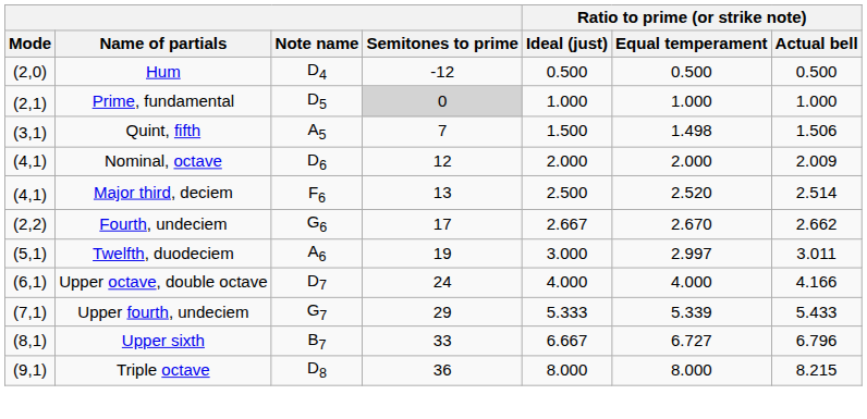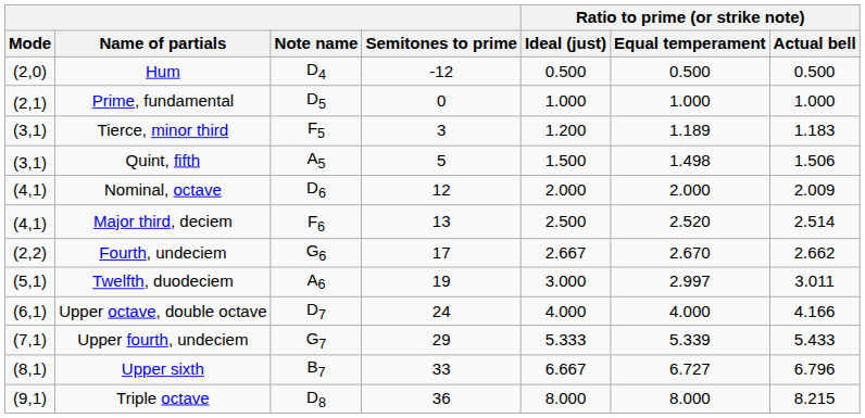Prime, fundamental | Semitones to prime: lightgrey background -> no background
+ row: (3,1) | Tierce, minor third | F5 | 3 | 1.200 | 1.189 | 1.183
Quint, fifth | Semitones to prime: 7 -> 5
